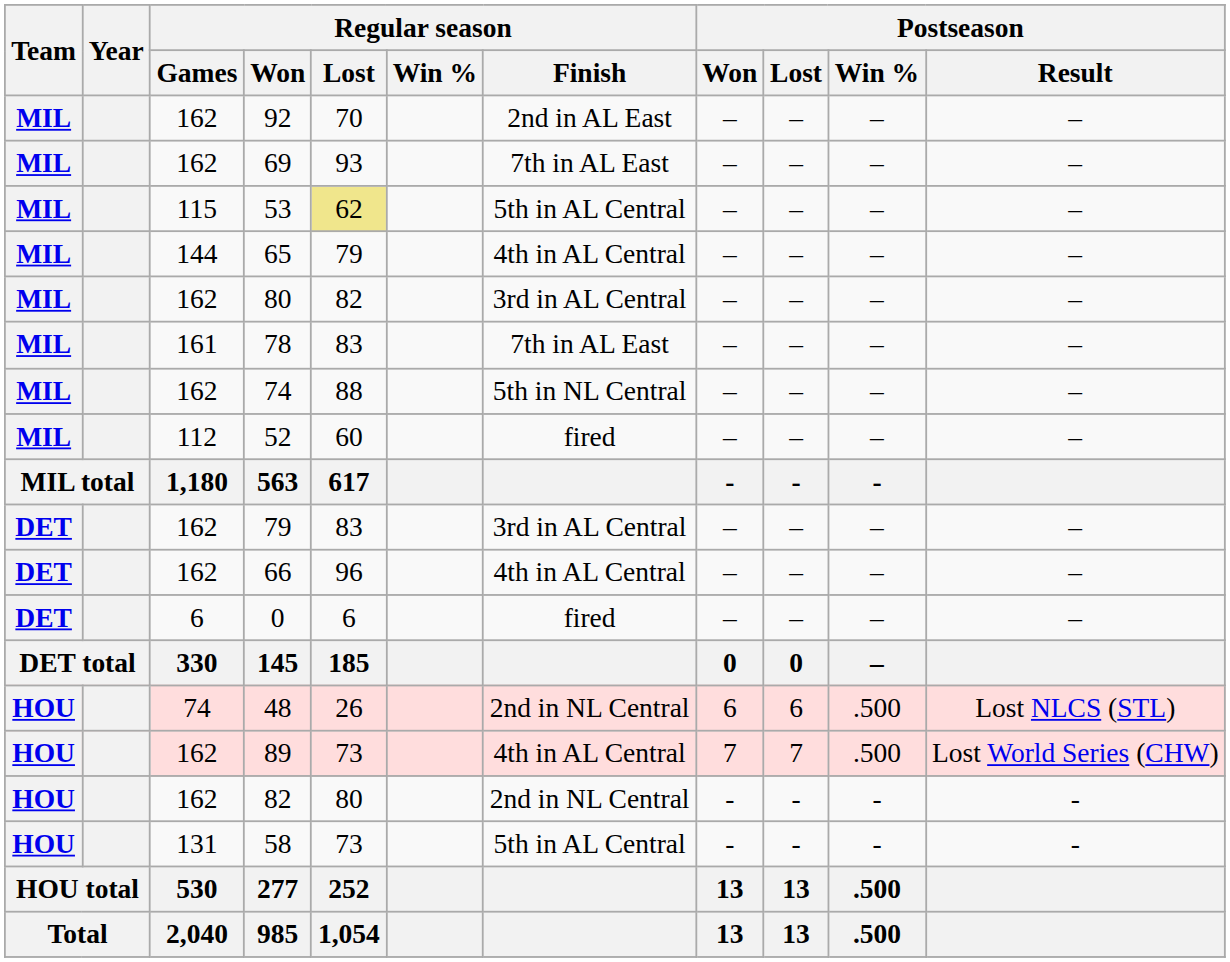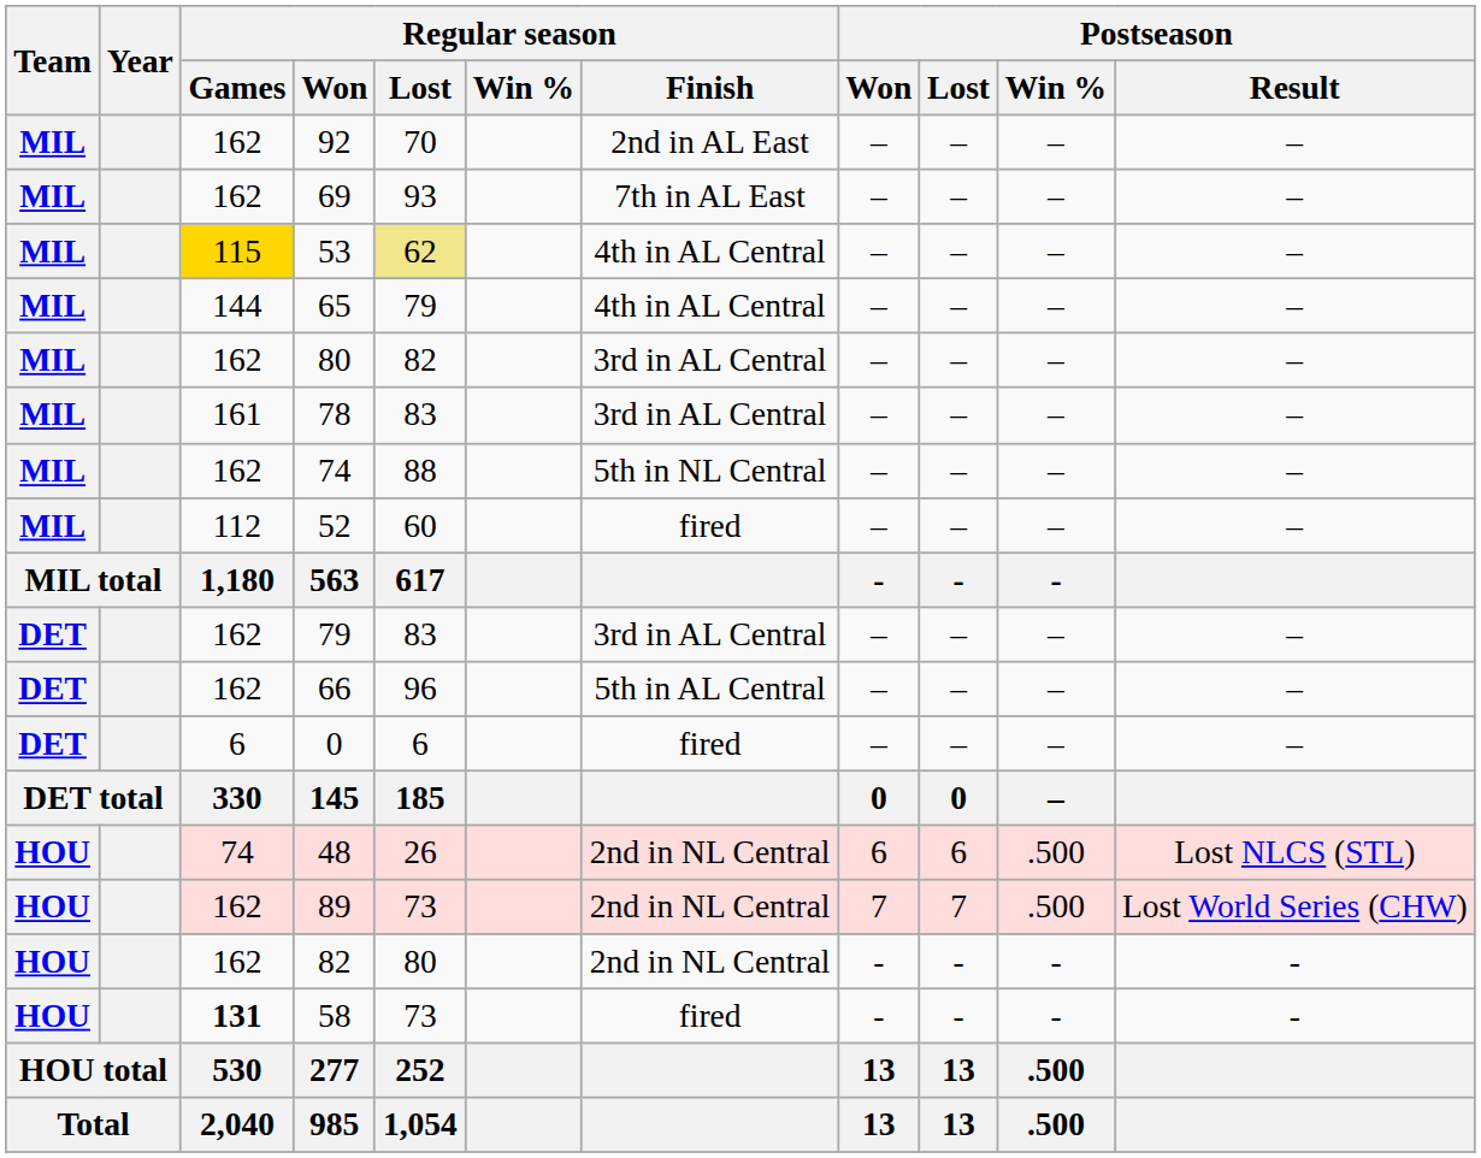53 | Regular season / Games: no background -> gold background
53 | Regular season / Finish: 5th in AL Central -> 4th in AL Central
78 | Regular season / Finish: 7th in AL East -> 3rd in AL Central
66 | Regular season / Finish: 4th in AL Central -> 5th in AL Central
89 | Regular season / Finish: 4th in AL Central -> 2nd in NL Central
58 | Regular season / Games: normal -> bold
58 | Regular season / Finish: 5th in AL Central -> fired
